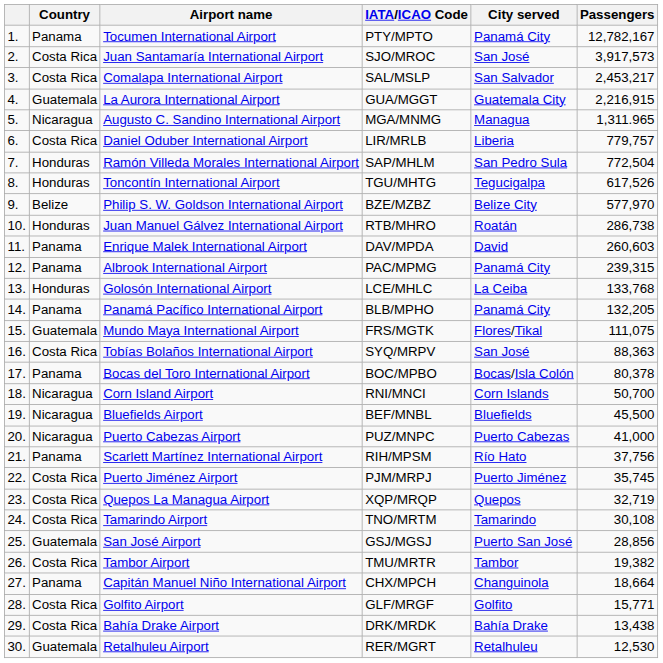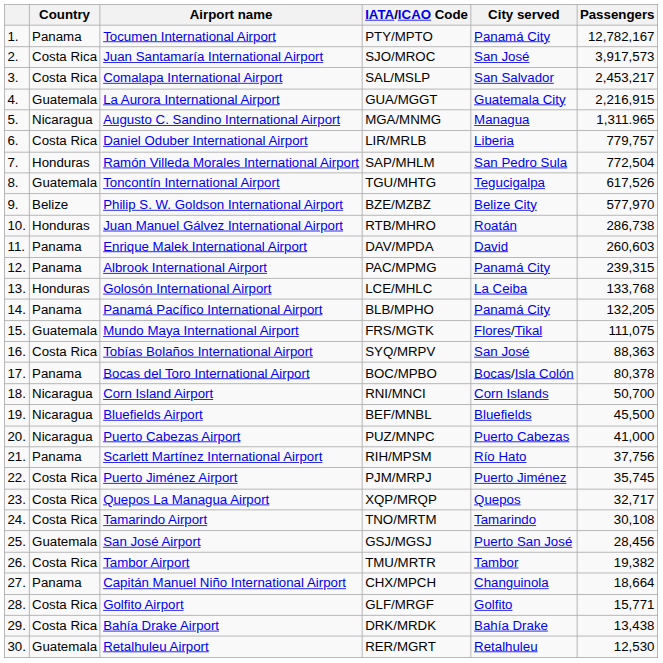Toncontín International Airport | Country: Honduras -> Guatemala
Quepos La Managua Airport | Passengers: 32,719 -> 32,717
San José Airport | Passengers: 28,856 -> 28,456
